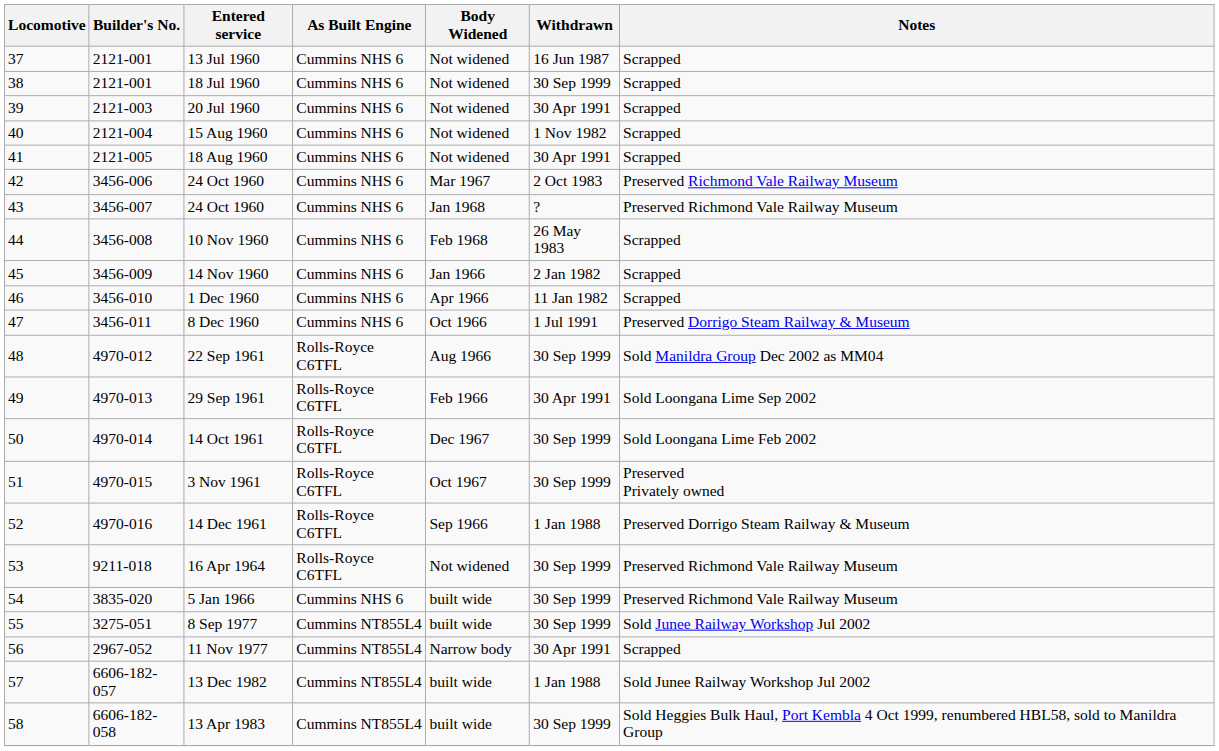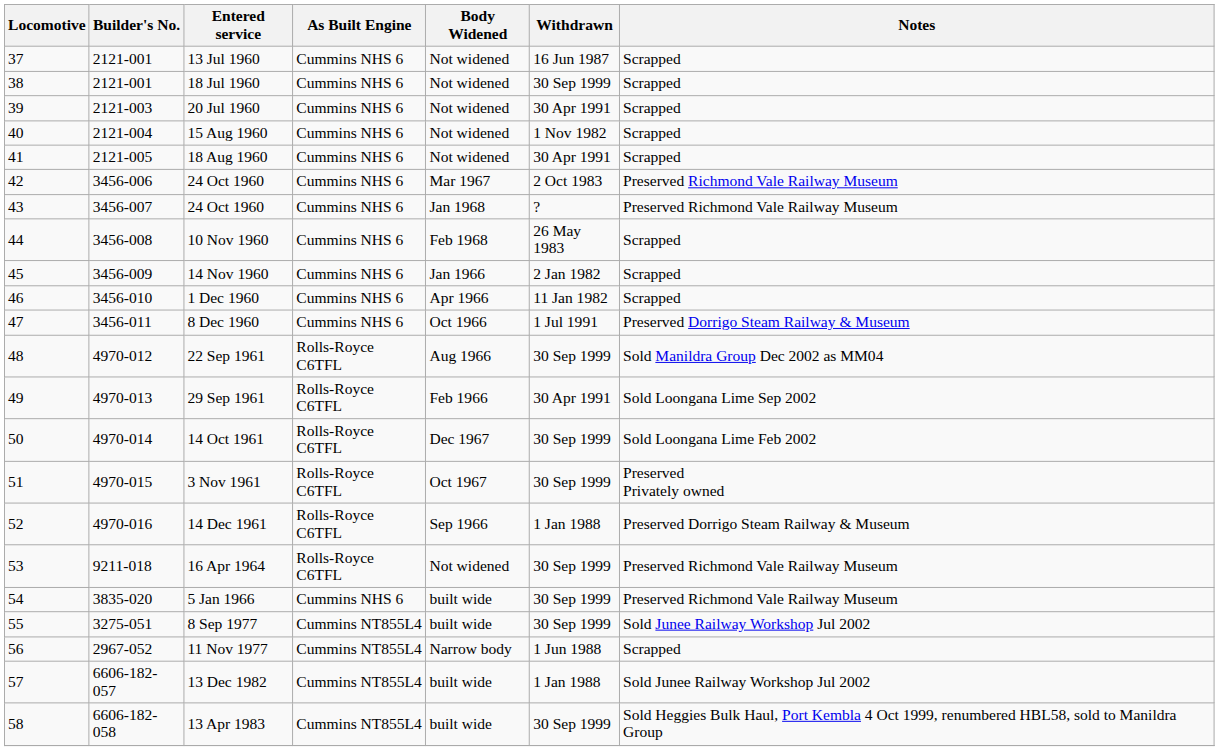11 Nov 1977 | Withdrawn: 30 Apr 1991 -> 1 Jun 1988
